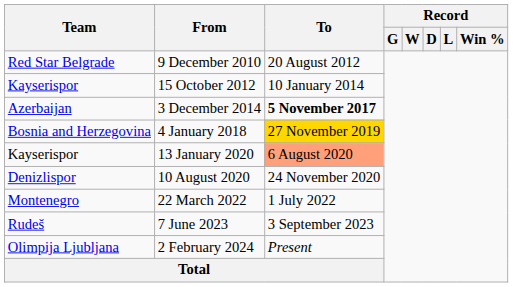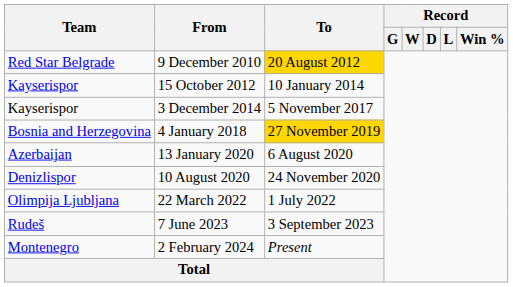9 December 2010 | To: no background -> gold background
3 December 2014 | Team: Azerbaijan -> Kayserispor
3 December 2014 | To: bold -> normal
13 January 2020 | Team: Kayserispor -> Azerbaijan
13 January 2020 | To: lightsalmon background -> no background
22 March 2022 | Team: Montenegro -> Olimpija Ljubljana
2 February 2024 | Team: Olimpija Ljubljana -> Montenegro
